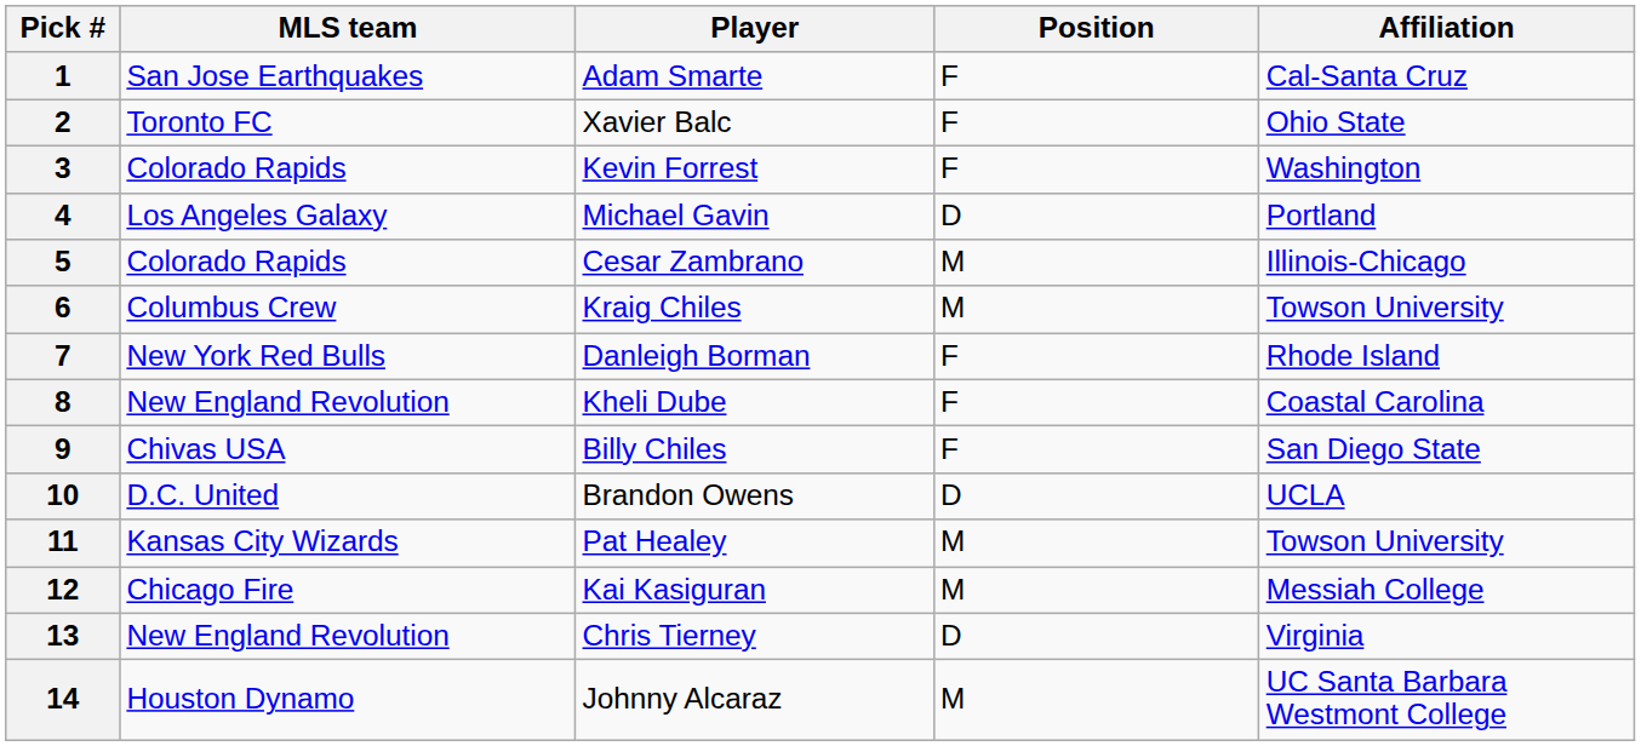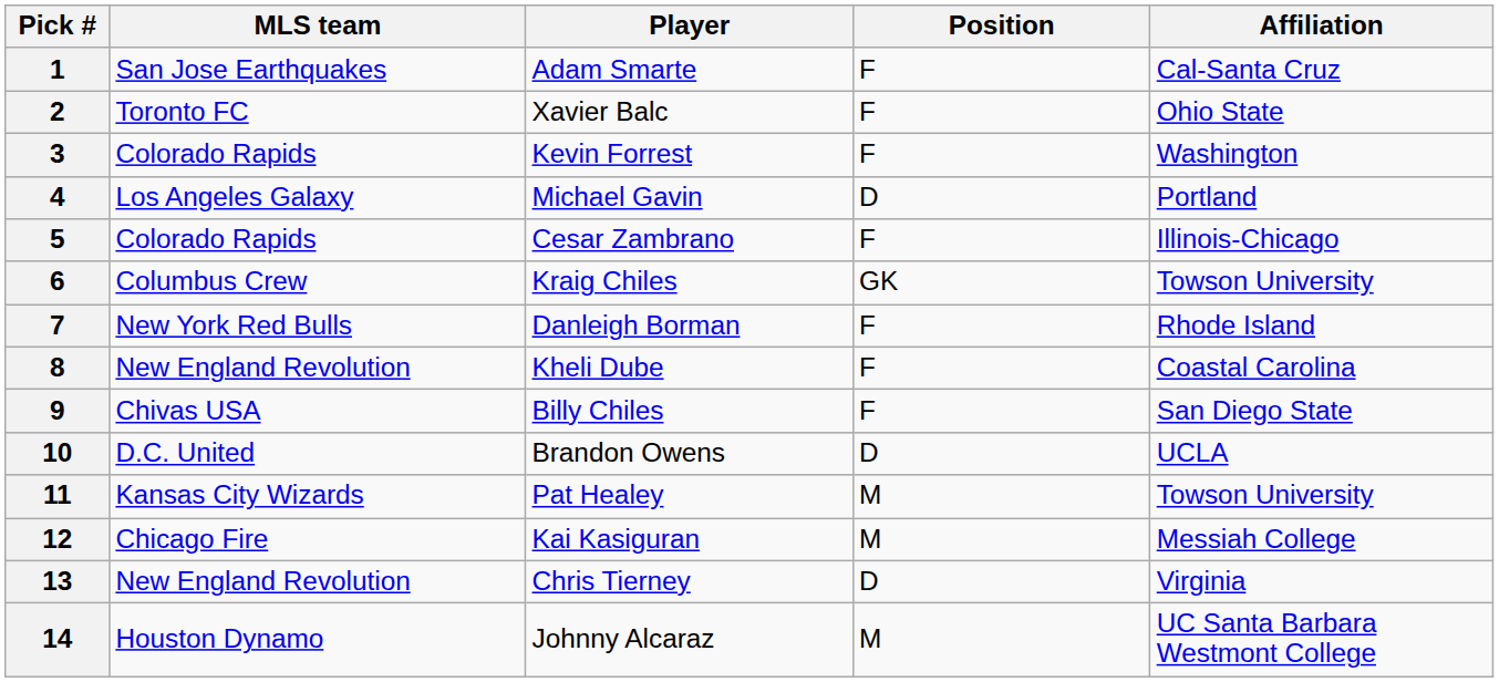5 | Position: M -> F
6 | Position: M -> GK
